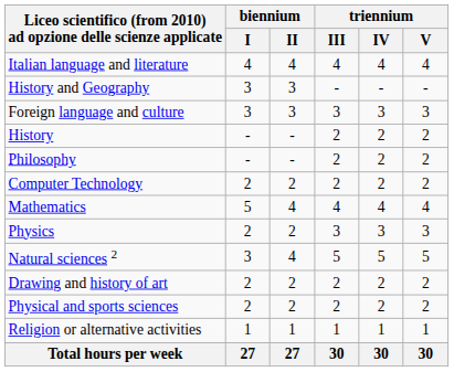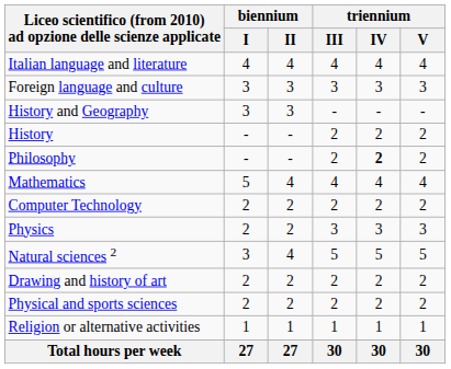rows swapped: Foreign language and culture <-> History and Geography
Philosophy | triennium / IV: normal -> bold
rows swapped: Mathematics <-> Computer Technology
